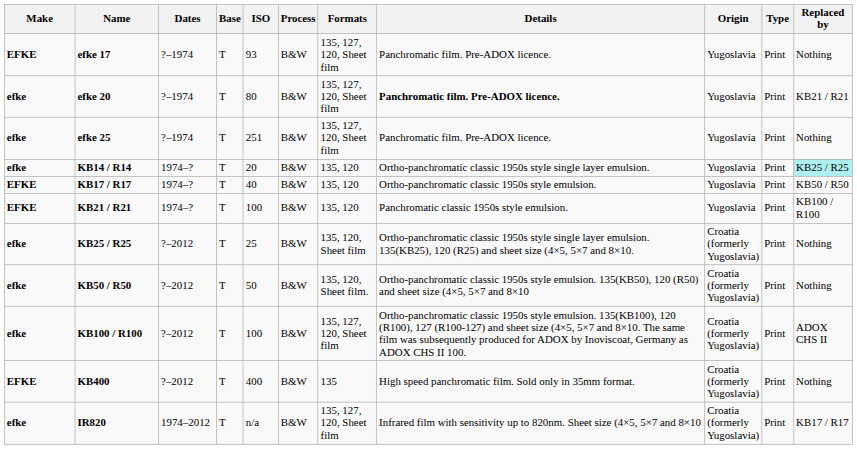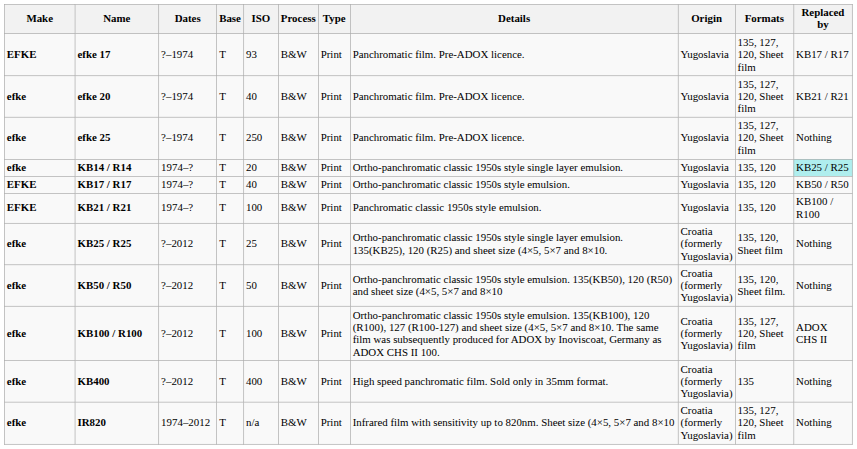columns swapped: Type <-> Formats
efke 17 | Replaced by: Nothing -> KB17 / R17
efke 20 | ISO: 80 -> 40
efke 20 | Details: bold -> normal
efke 25 | ISO: 251 -> 250
KB400 | Make: EFKE -> efke
IR820 | Replaced by: KB17 / R17 -> Nothing
